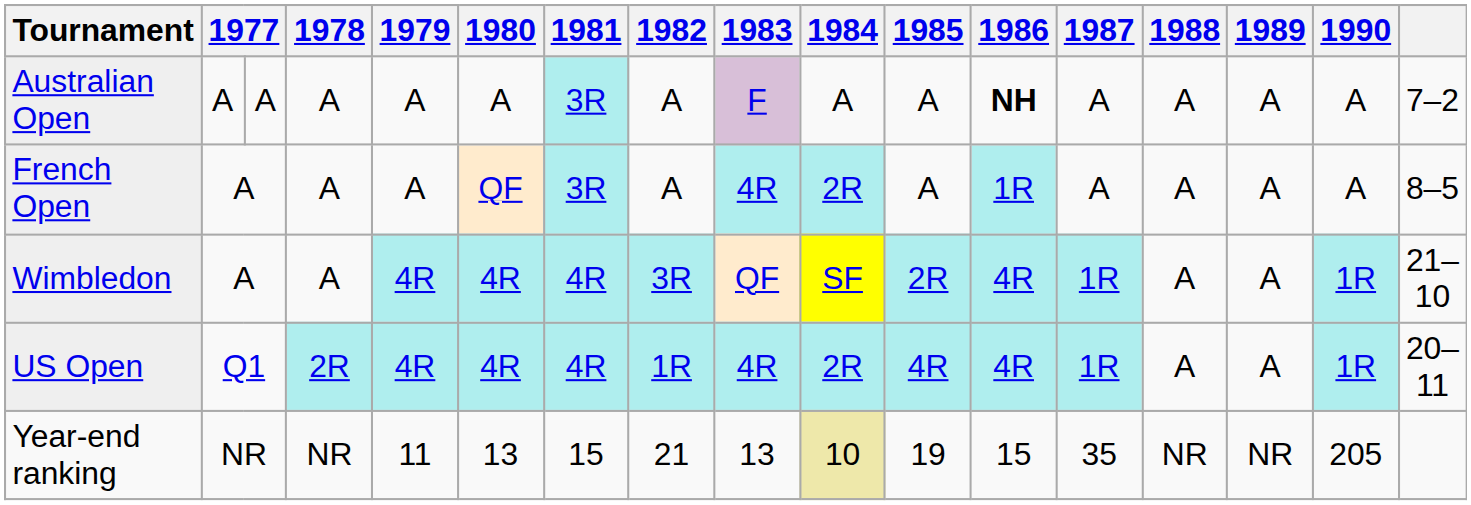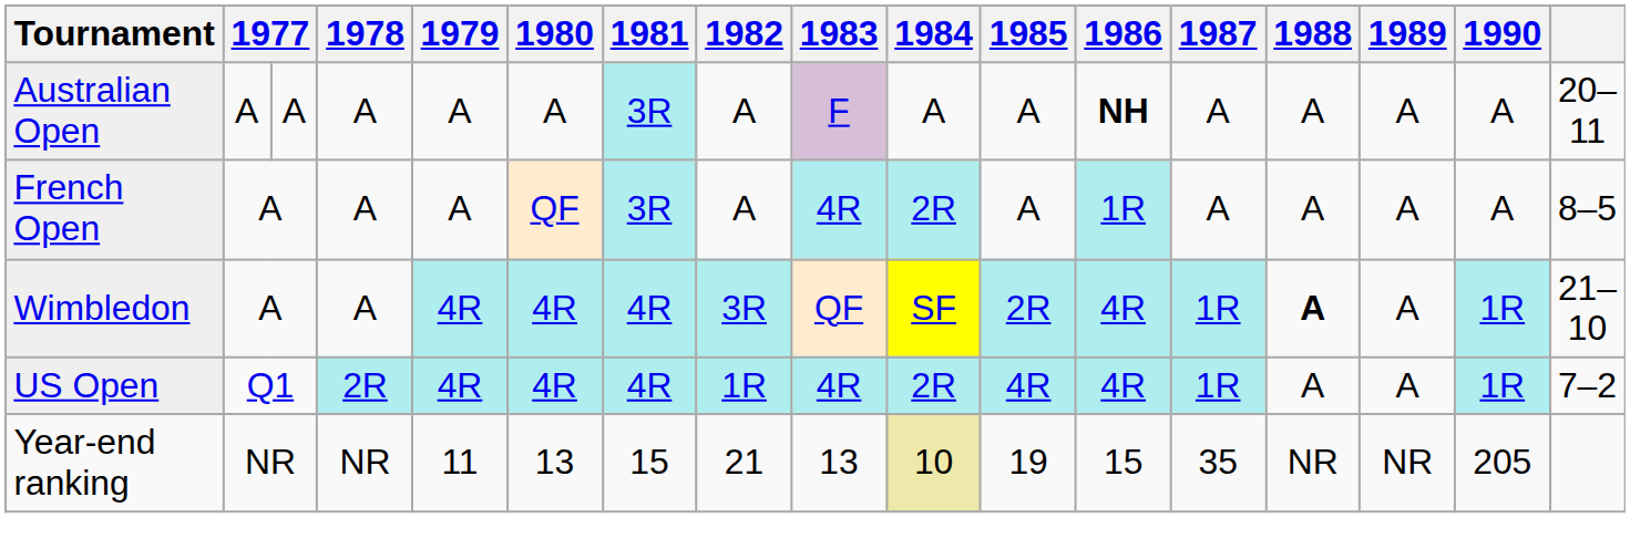Australian Open | column 17: 7–2 -> 20–11
Wimbledon | 1988: normal -> bold
US Open | column 17: 20–11 -> 7–2
